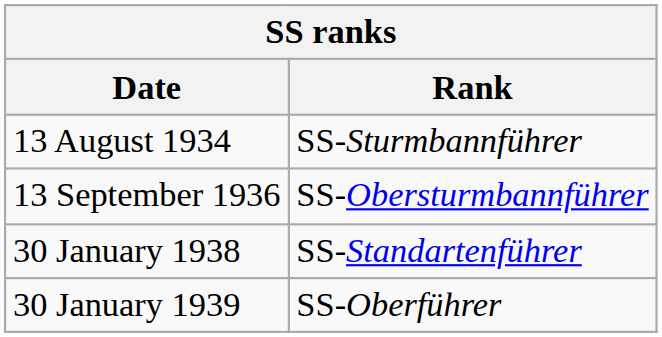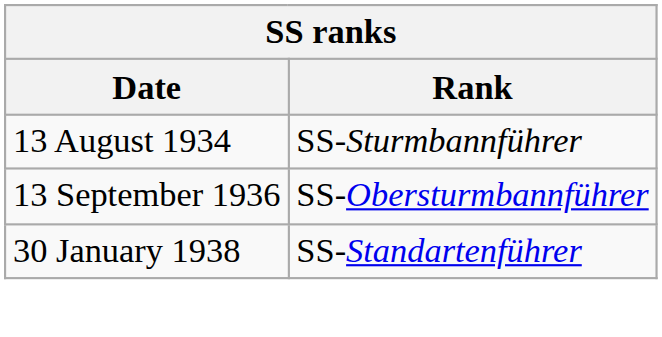- row: 30 January 1939 | SS-Oberführer
